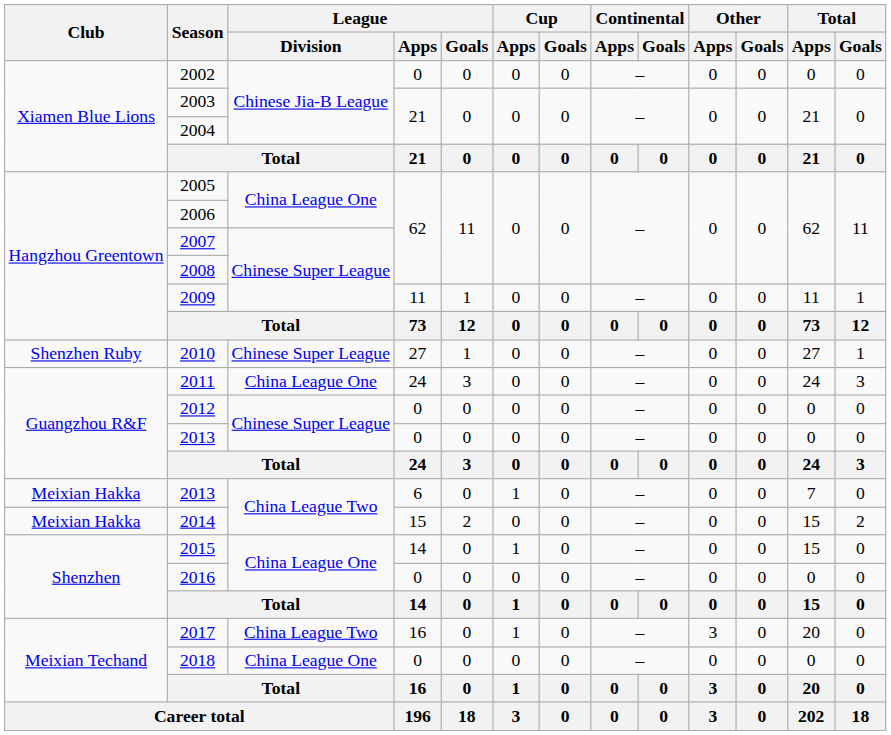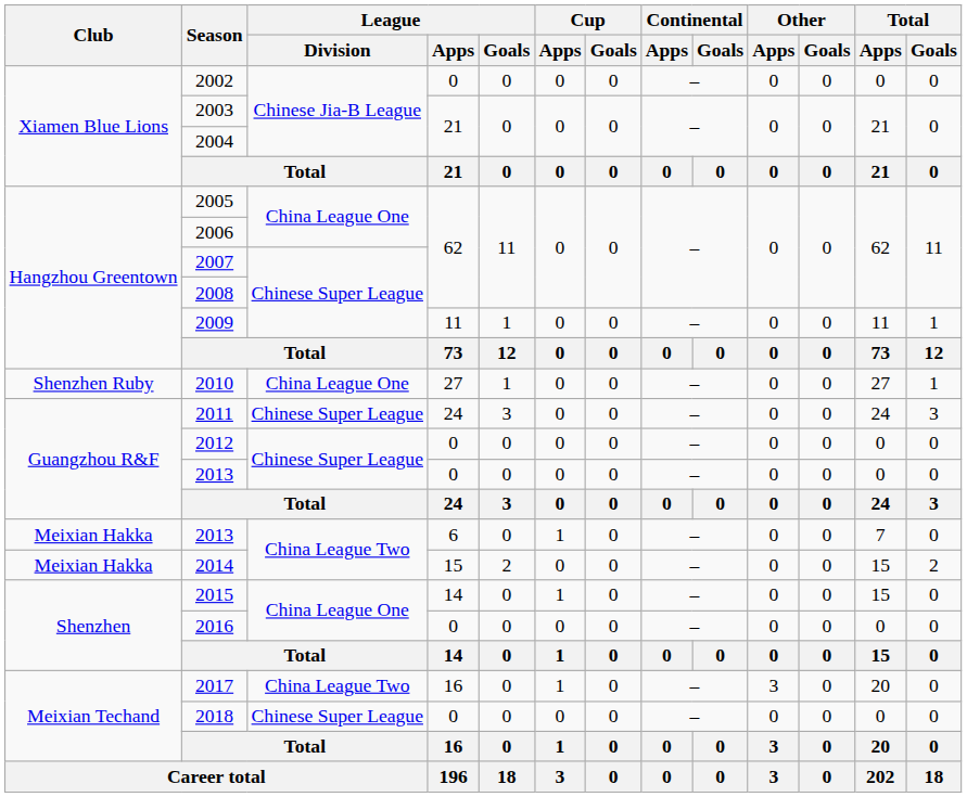2010 | League / Division: Chinese Super League -> China League One
2011 | League / Division: China League One -> Chinese Super League
2018 | League / Division: China League One -> Chinese Super League
